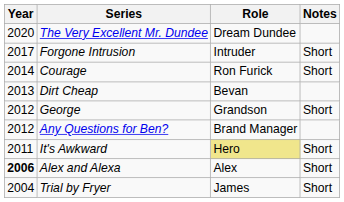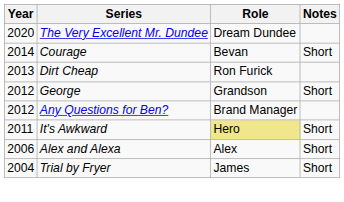- row: 2017 | Forgone Intrusion | Intruder | Short
Courage | Role: Ron Furick -> Bevan
Dirt Cheap | Role: Bevan -> Ron Furick
Alex and Alexa | Year: bold -> normal
